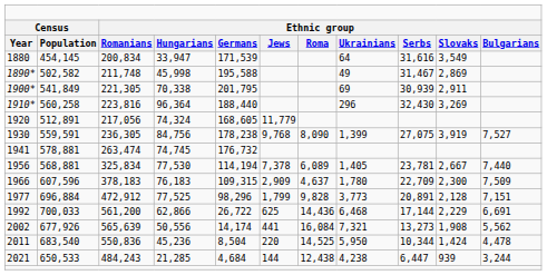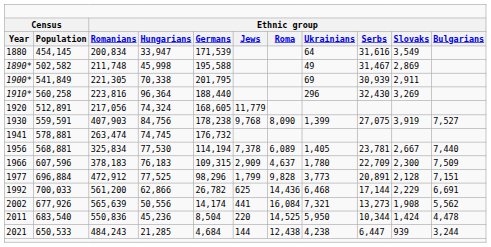1930 | column 3: 236,305 -> 407,903
1992 | column 5: 26,722 -> 26,782
